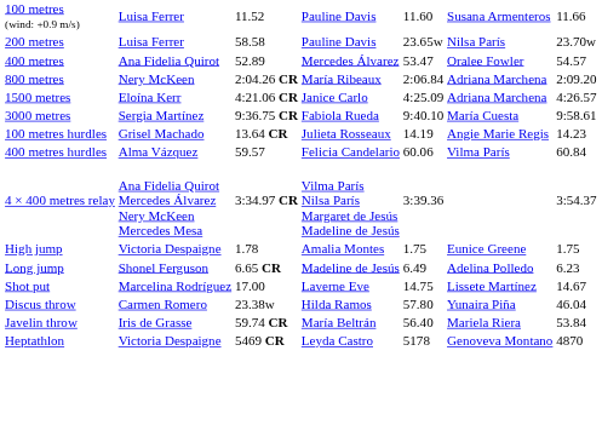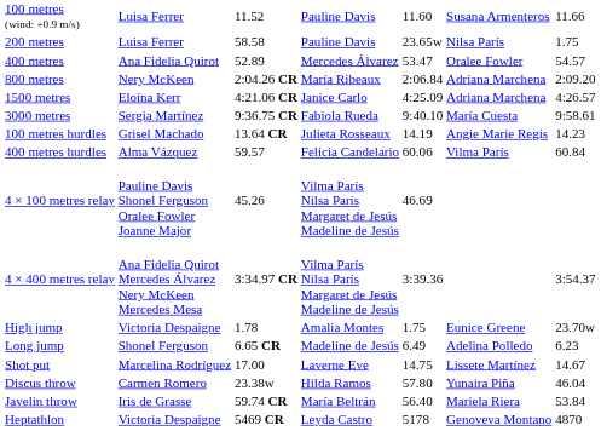200 metres | column 7: 23.70w -> 1.75
+ row: 4 × 100 metres relay | Pauline Davis Shonel Ferguson Oralee Fowler Joanne Major | 45.26 | Vilma París Nilsa París Margaret de Jesús Madeline de Jesús | 46.69
High jump | column 7: 1.75 -> 23.70w
